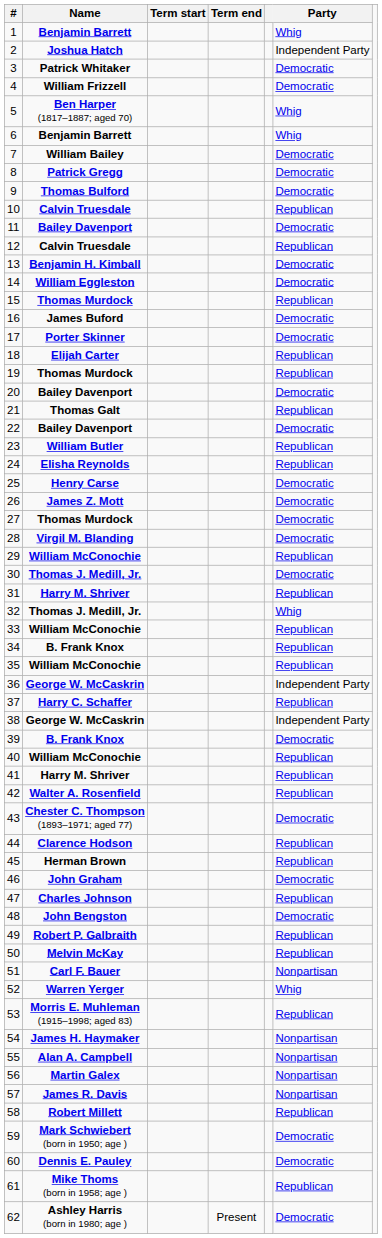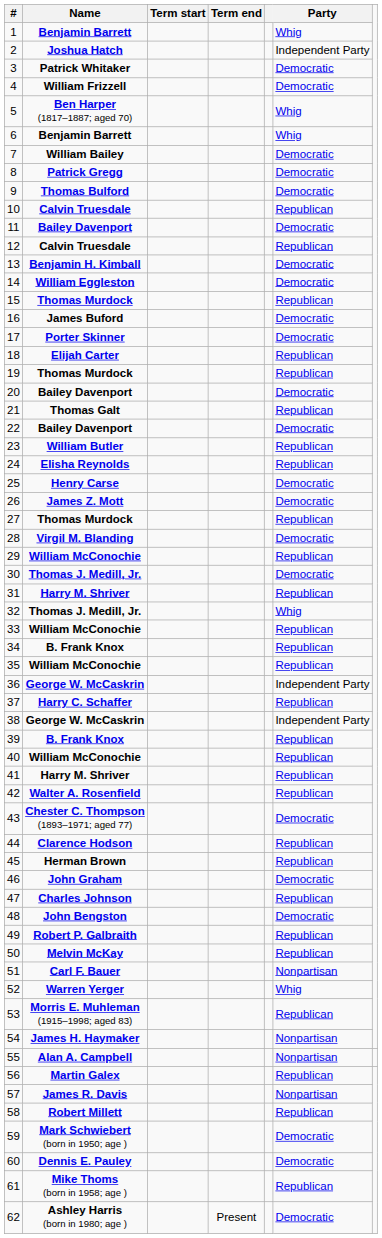27 | Party: Democratic -> Republican
39 | Party: Democratic -> Republican
56 | Party: Nonpartisan -> Republican
